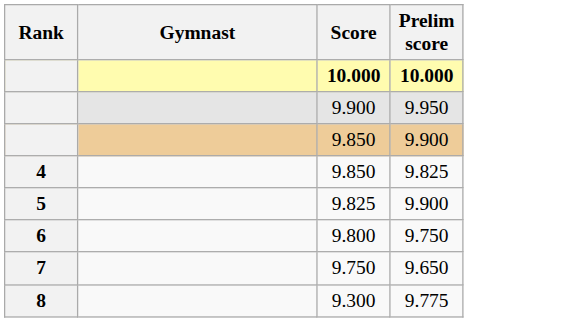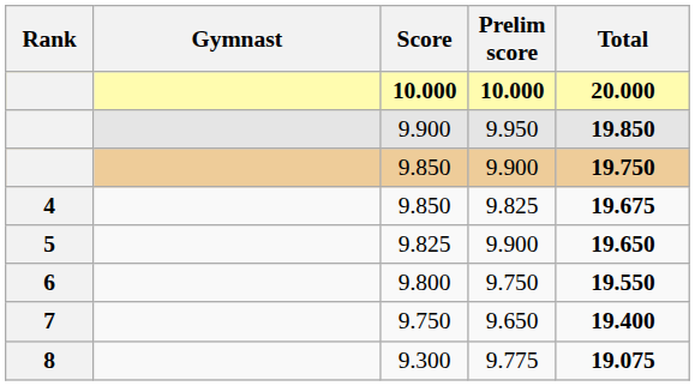+ column: Total | 20.000 | 19.850 | 19.750 | 19.675 | 19.650 | 19.550 | 19.400 | 19.075
